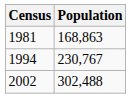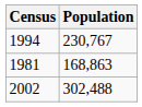rows swapped: 1981 <-> 1994
